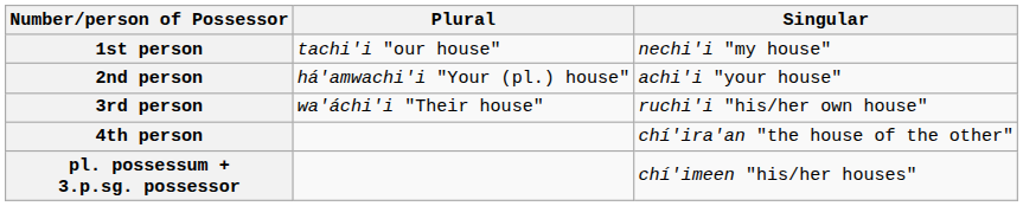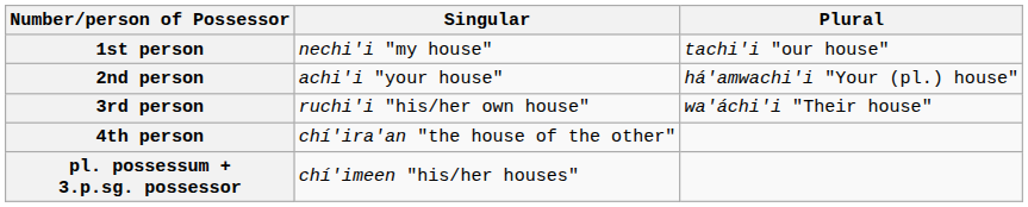columns swapped: Singular <-> Plural
